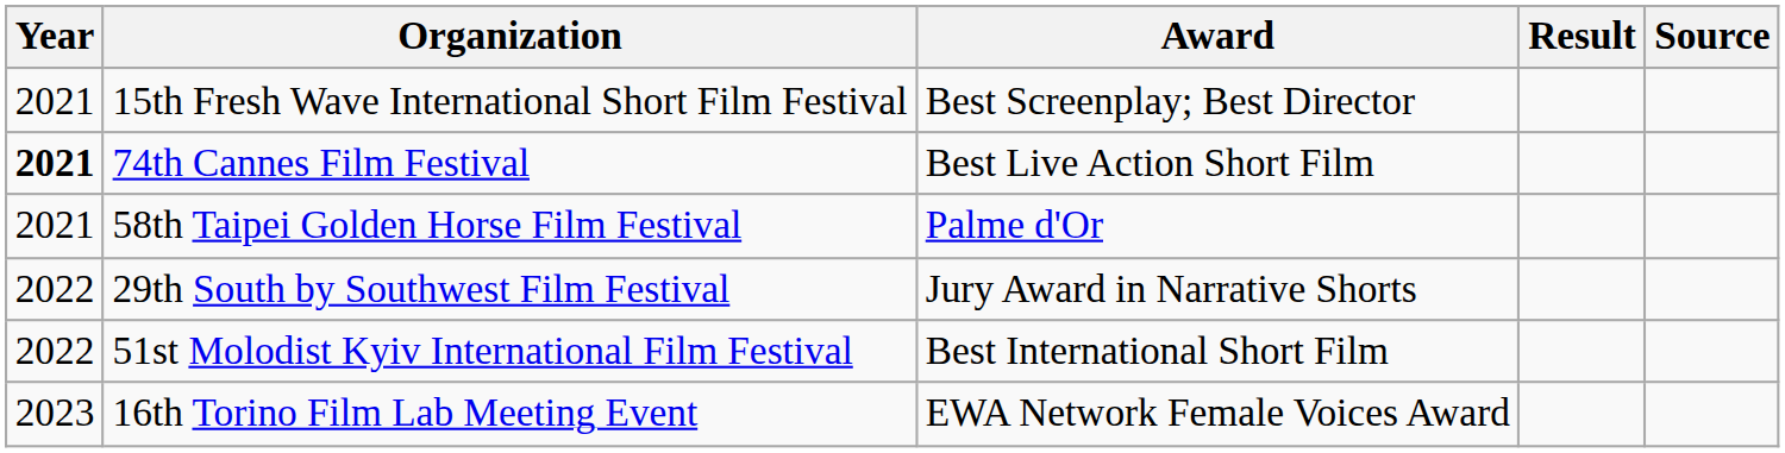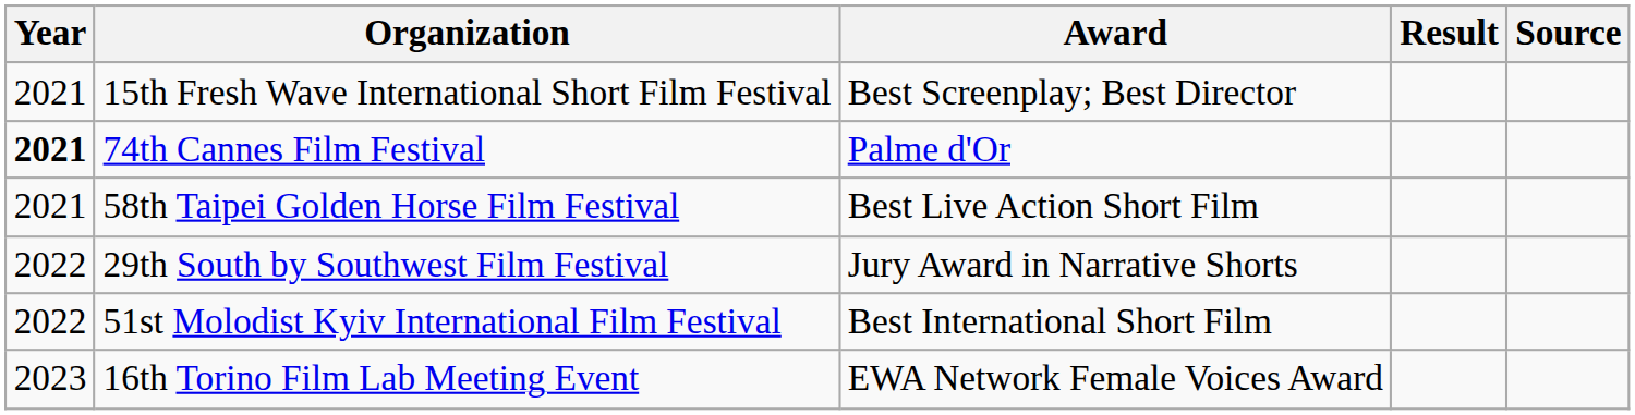74th Cannes Film Festival | Award: Best Live Action Short Film -> Palme d'Or
58th Taipei Golden Horse Film Festival | Award: Palme d'Or -> Best Live Action Short Film
